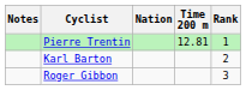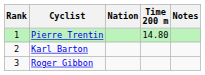columns swapped: Rank <-> Notes
Pierre Trentin | Time 200 m: 12.81 -> 14.80
